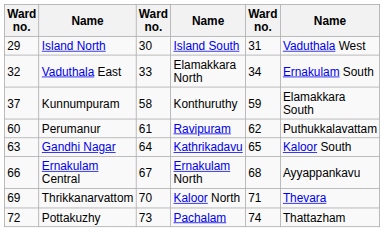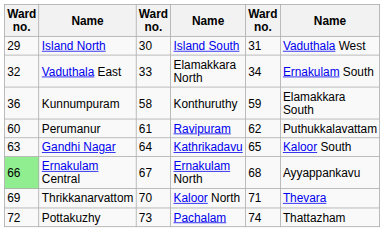Kunnumpuram | column 1: 37 -> 36
Ernakulam Central | column 1: no background -> lightgreen background
